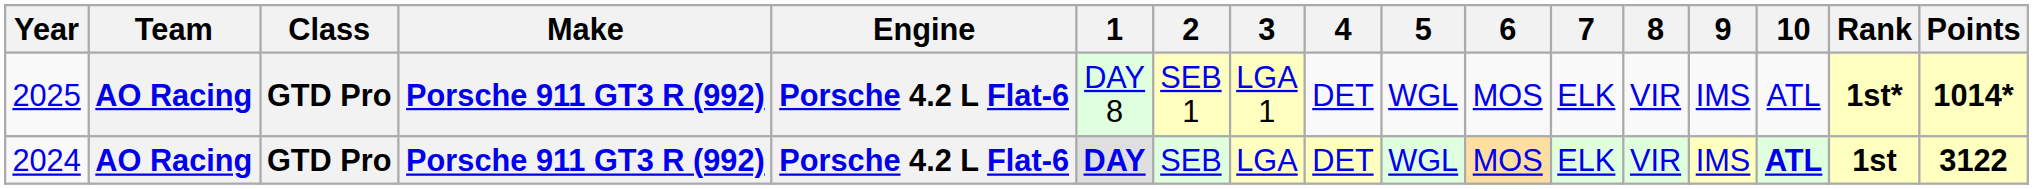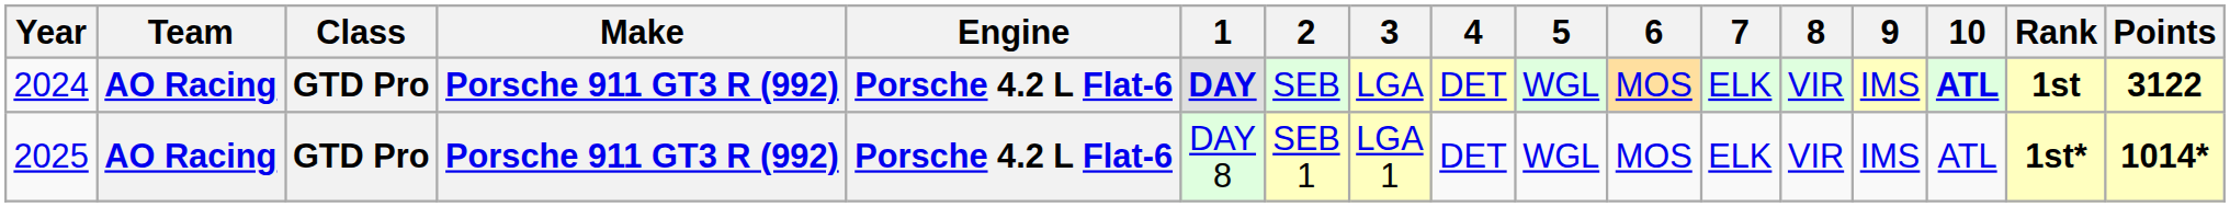rows swapped: 2024 <-> 2025
